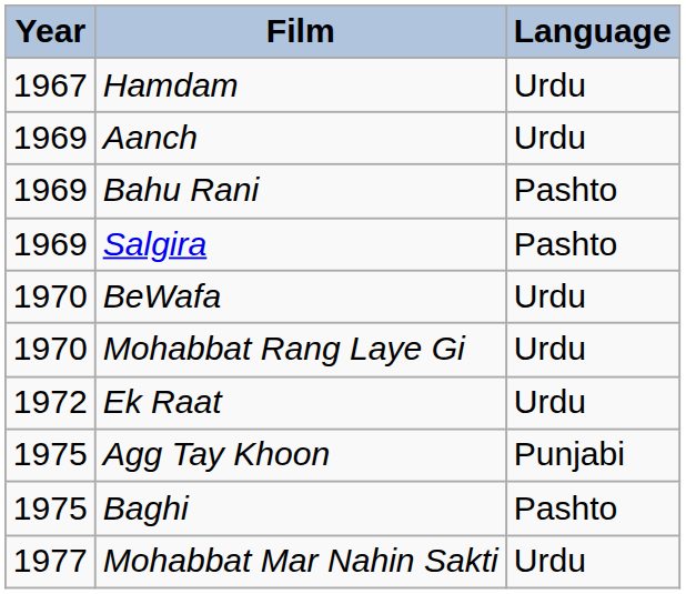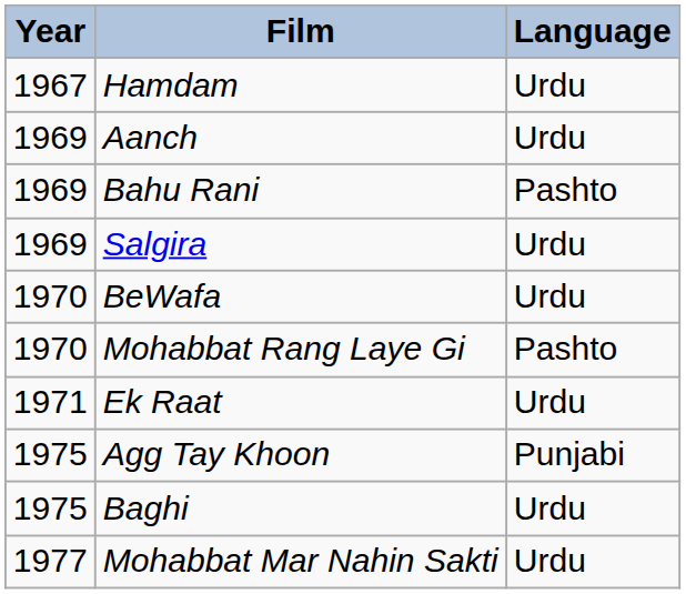Salgira | Language: Pashto -> Urdu
Mohabbat Rang Laye Gi | Language: Urdu -> Pashto
Ek Raat | Year: 1972 -> 1971
Baghi | Language: Pashto -> Urdu
